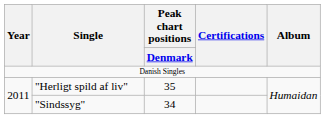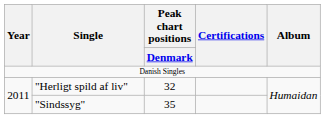"Herligt spild af liv" | Peak chart positions / Denmark: 35 -> 32
"Sindssyg" | Peak chart positions / Denmark: 34 -> 35
